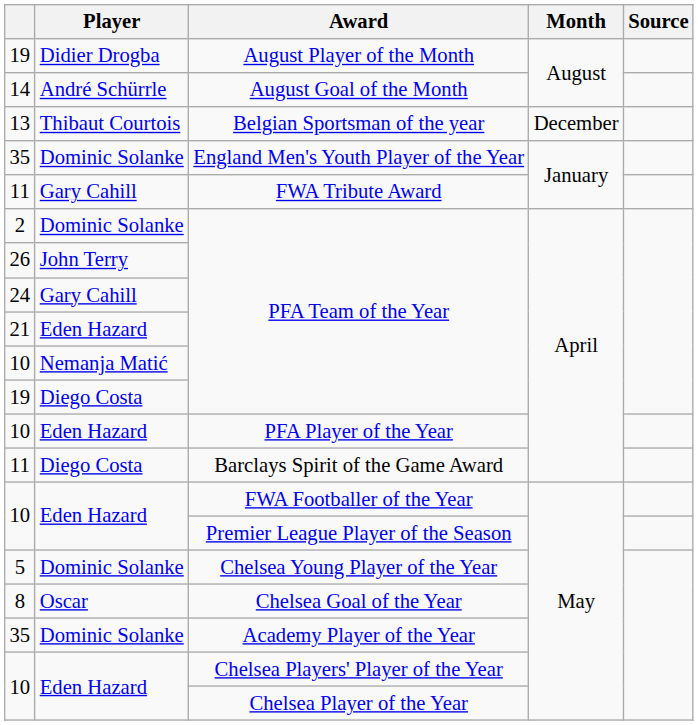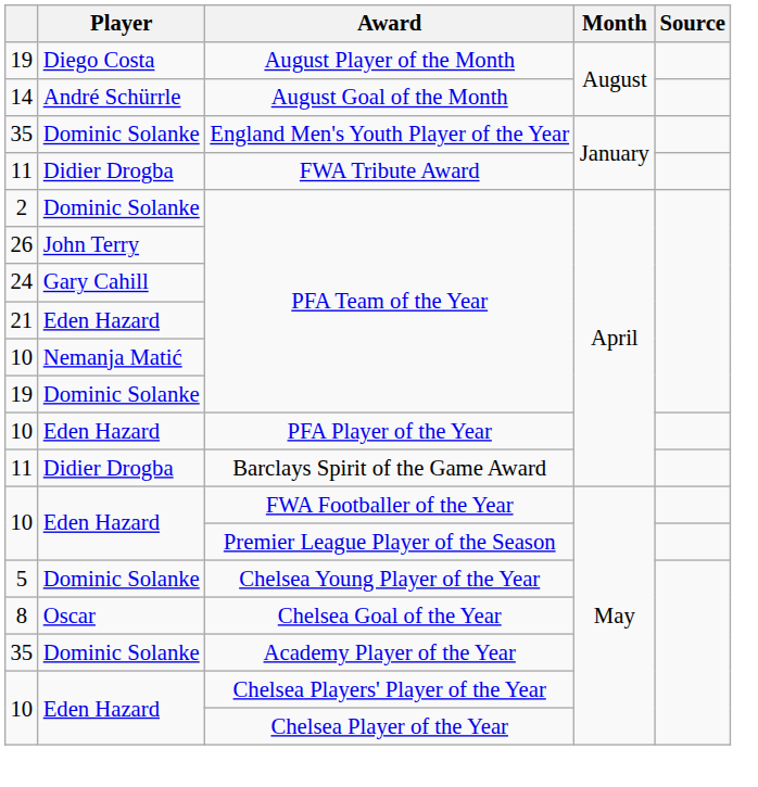August Player of the Month | Player: Didier Drogba -> Diego Costa
- row: 13 | Thibaut Courtois | Belgian Sportsman of the year | December
FWA Tribute Award | Player: Gary Cahill -> Didier Drogba
19 / PFA Team of the Year | Player: Diego Costa -> Dominic Solanke
Barclays Spirit of the Game Award | Player: Diego Costa -> Didier Drogba
